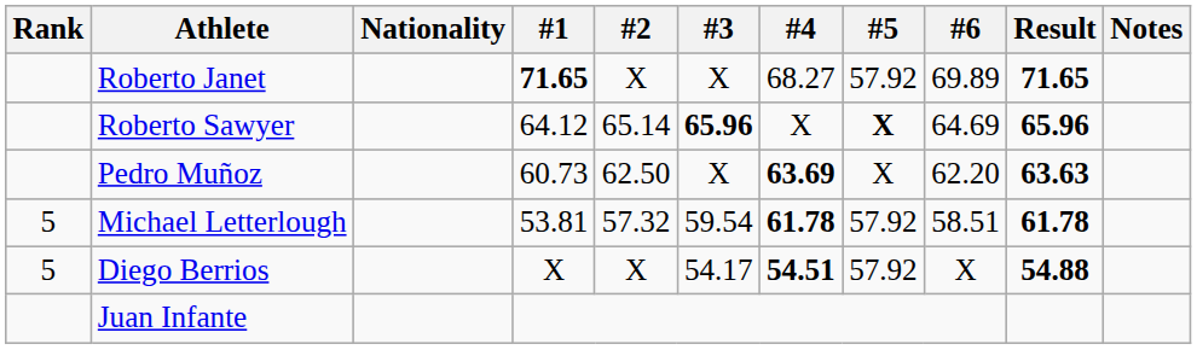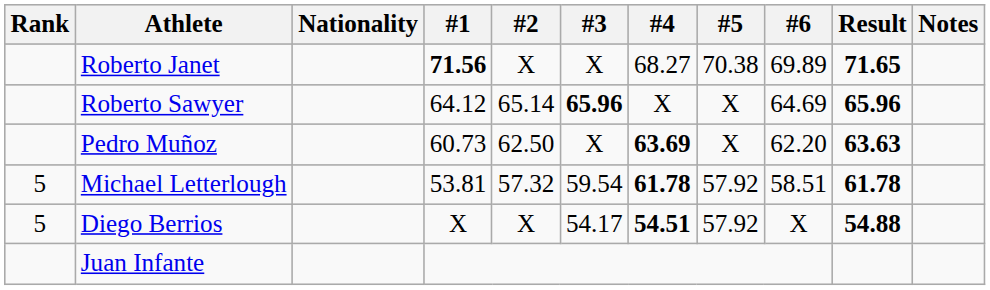Roberto Janet | #1: 71.65 -> 71.56
Roberto Janet | #5: 57.92 -> 70.38
Roberto Sawyer | #5: bold -> normal
